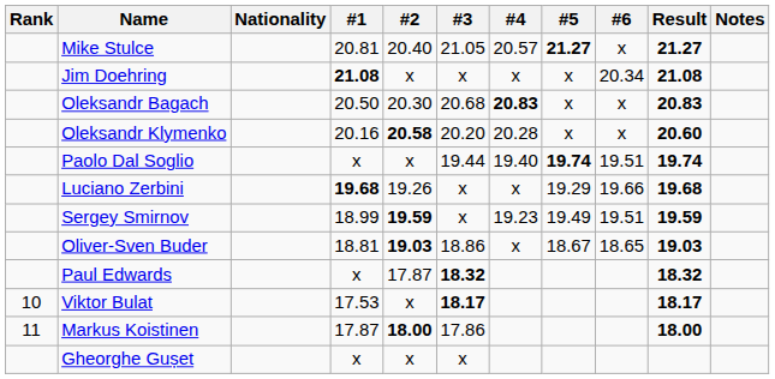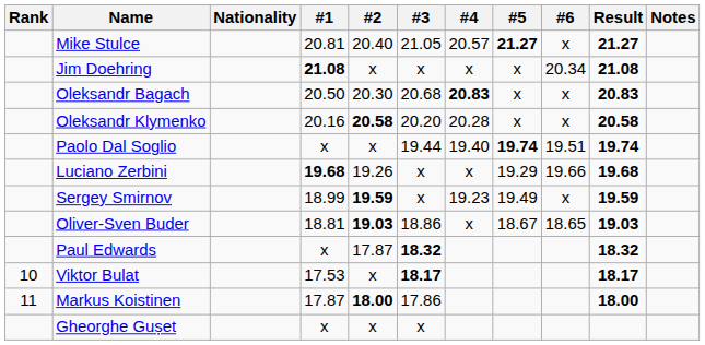Oleksandr Klymenko | Result: 20.60 -> 20.58
Sergey Smirnov | #6: 19.51 -> x
